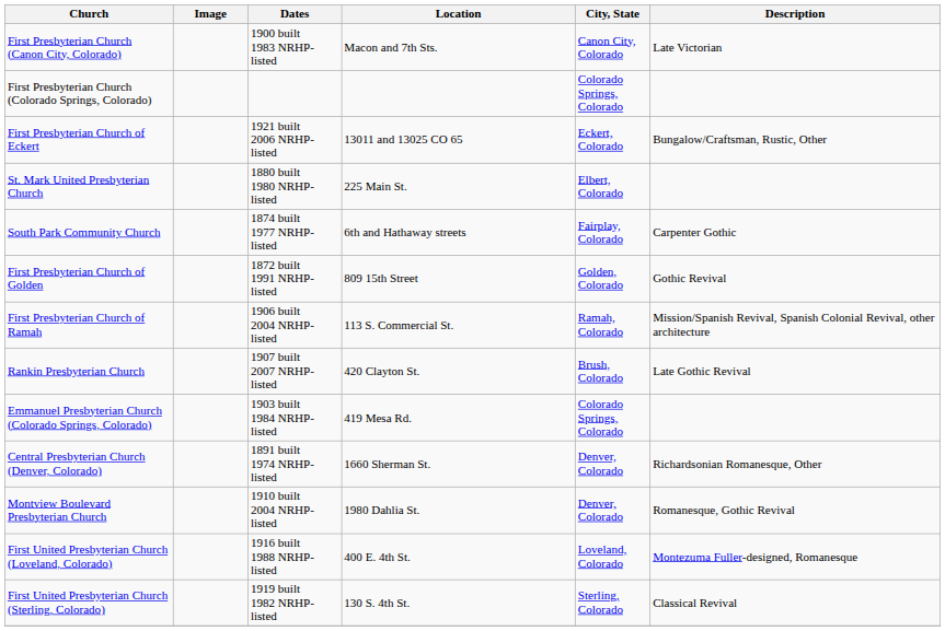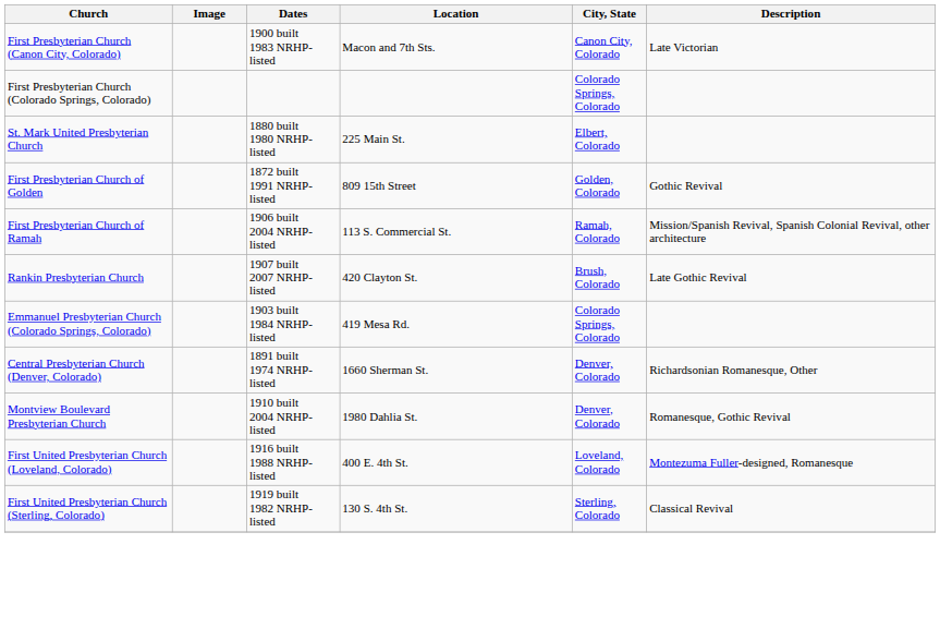- row: First Presbyterian Church of Eckert | 1921 built 2006 NRHP-listed | 13011 and 13025 CO 65 | Eckert, Colorado | Bungalow/Craftsman, Rustic, Other
- row: South Park Community Church | 1874 built 1977 NRHP-listed | 6th and Hathaway streets | Fairplay, Colorado | Carpenter Gothic
